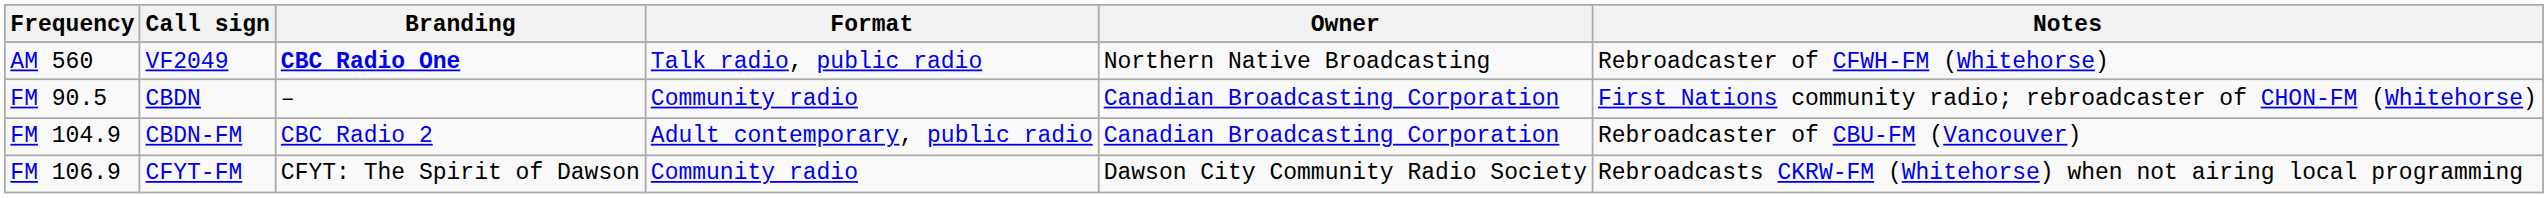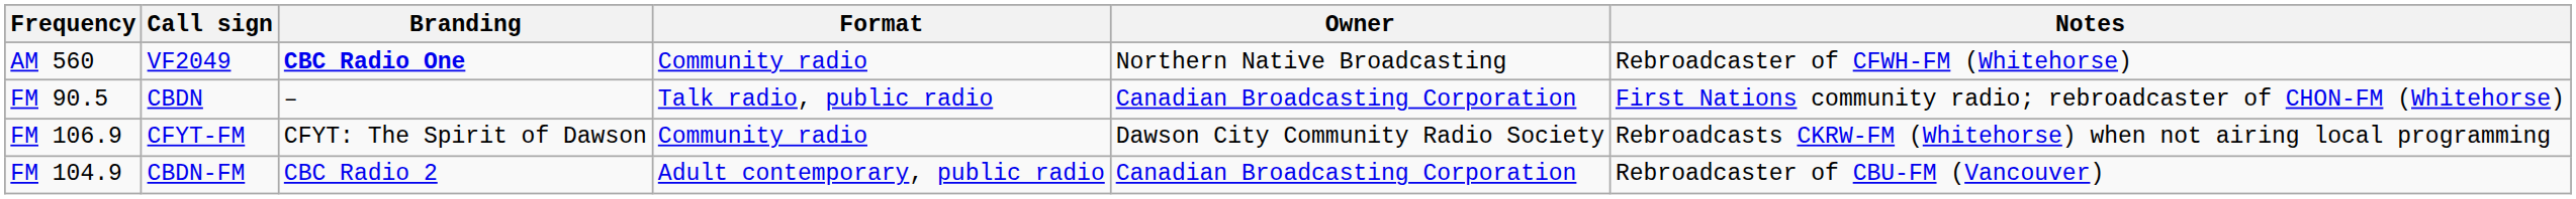AM 560 | Format: Talk radio, public radio -> Community radio
FM 90.5 | Format: Community radio -> Talk radio, public radio
rows swapped: FM 104.9 <-> FM 106.9
